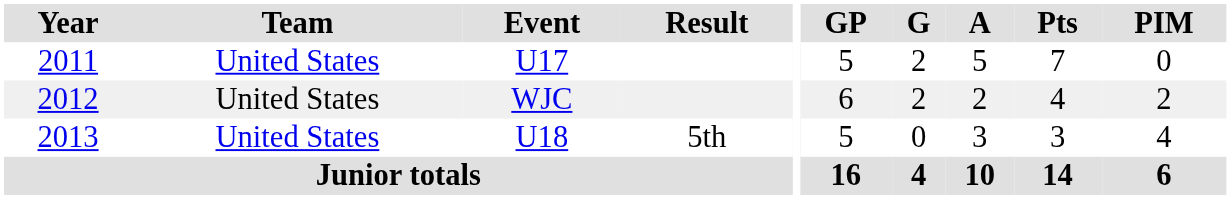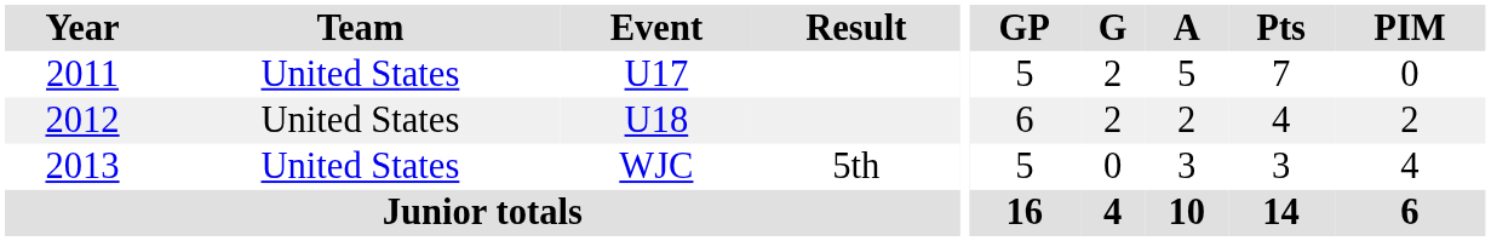2012 | Event: WJC -> U18
2013 | Event: U18 -> WJC
